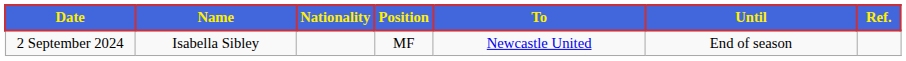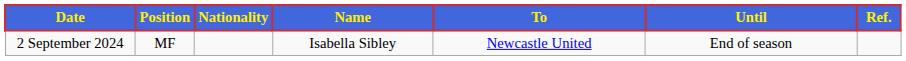columns swapped: Position <-> Name
